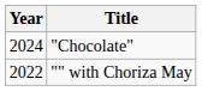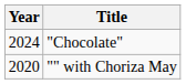"" with Choriza May | Year: 2022 -> 2020
